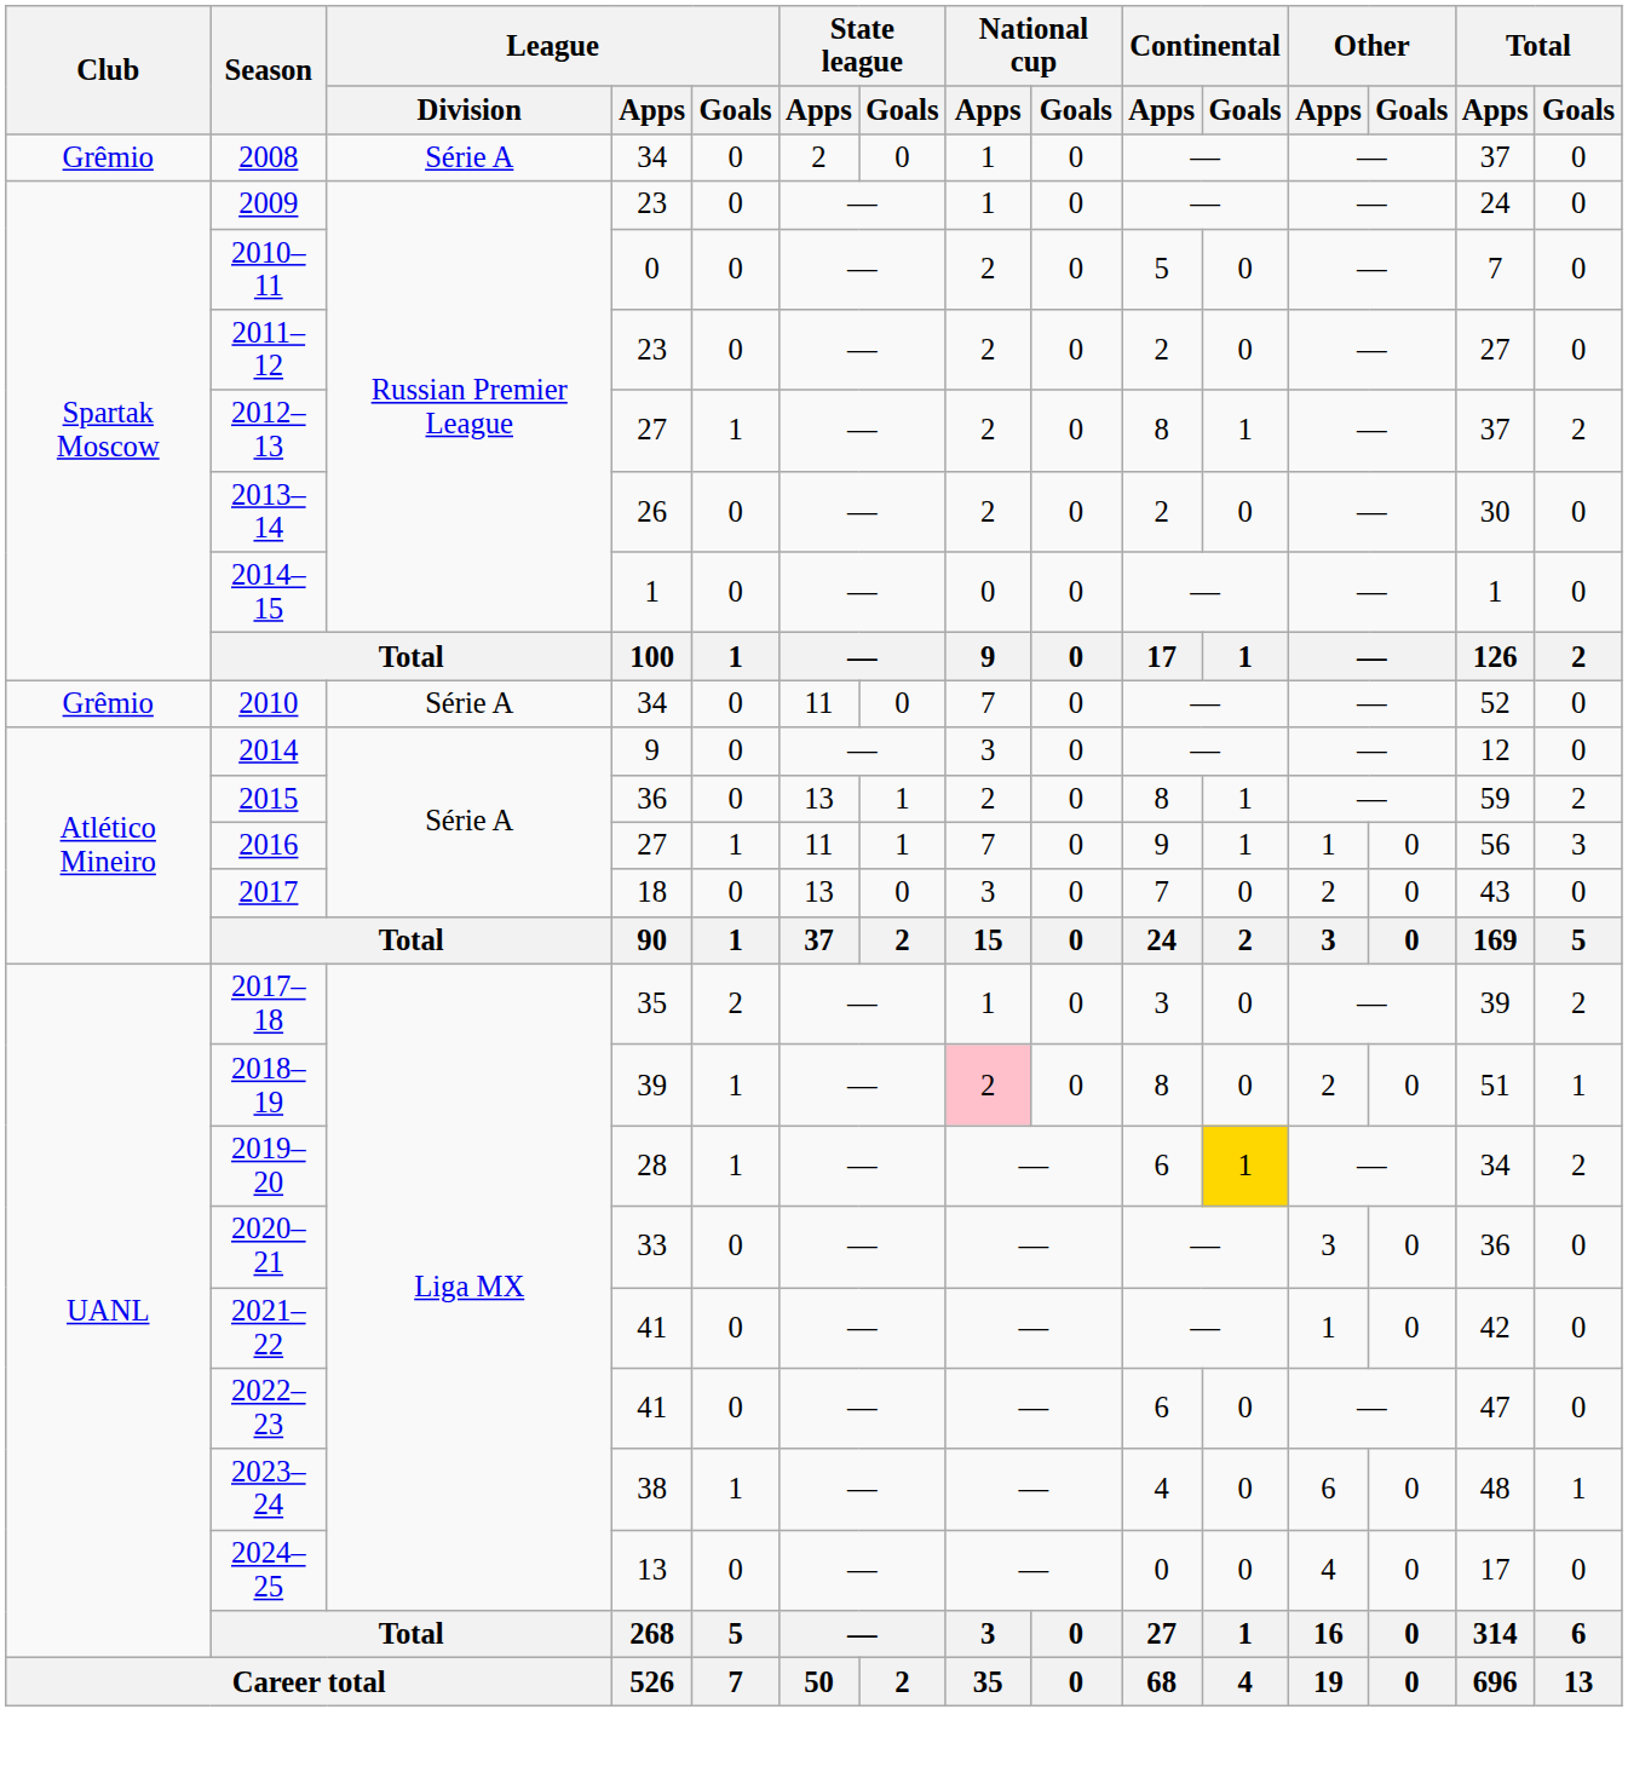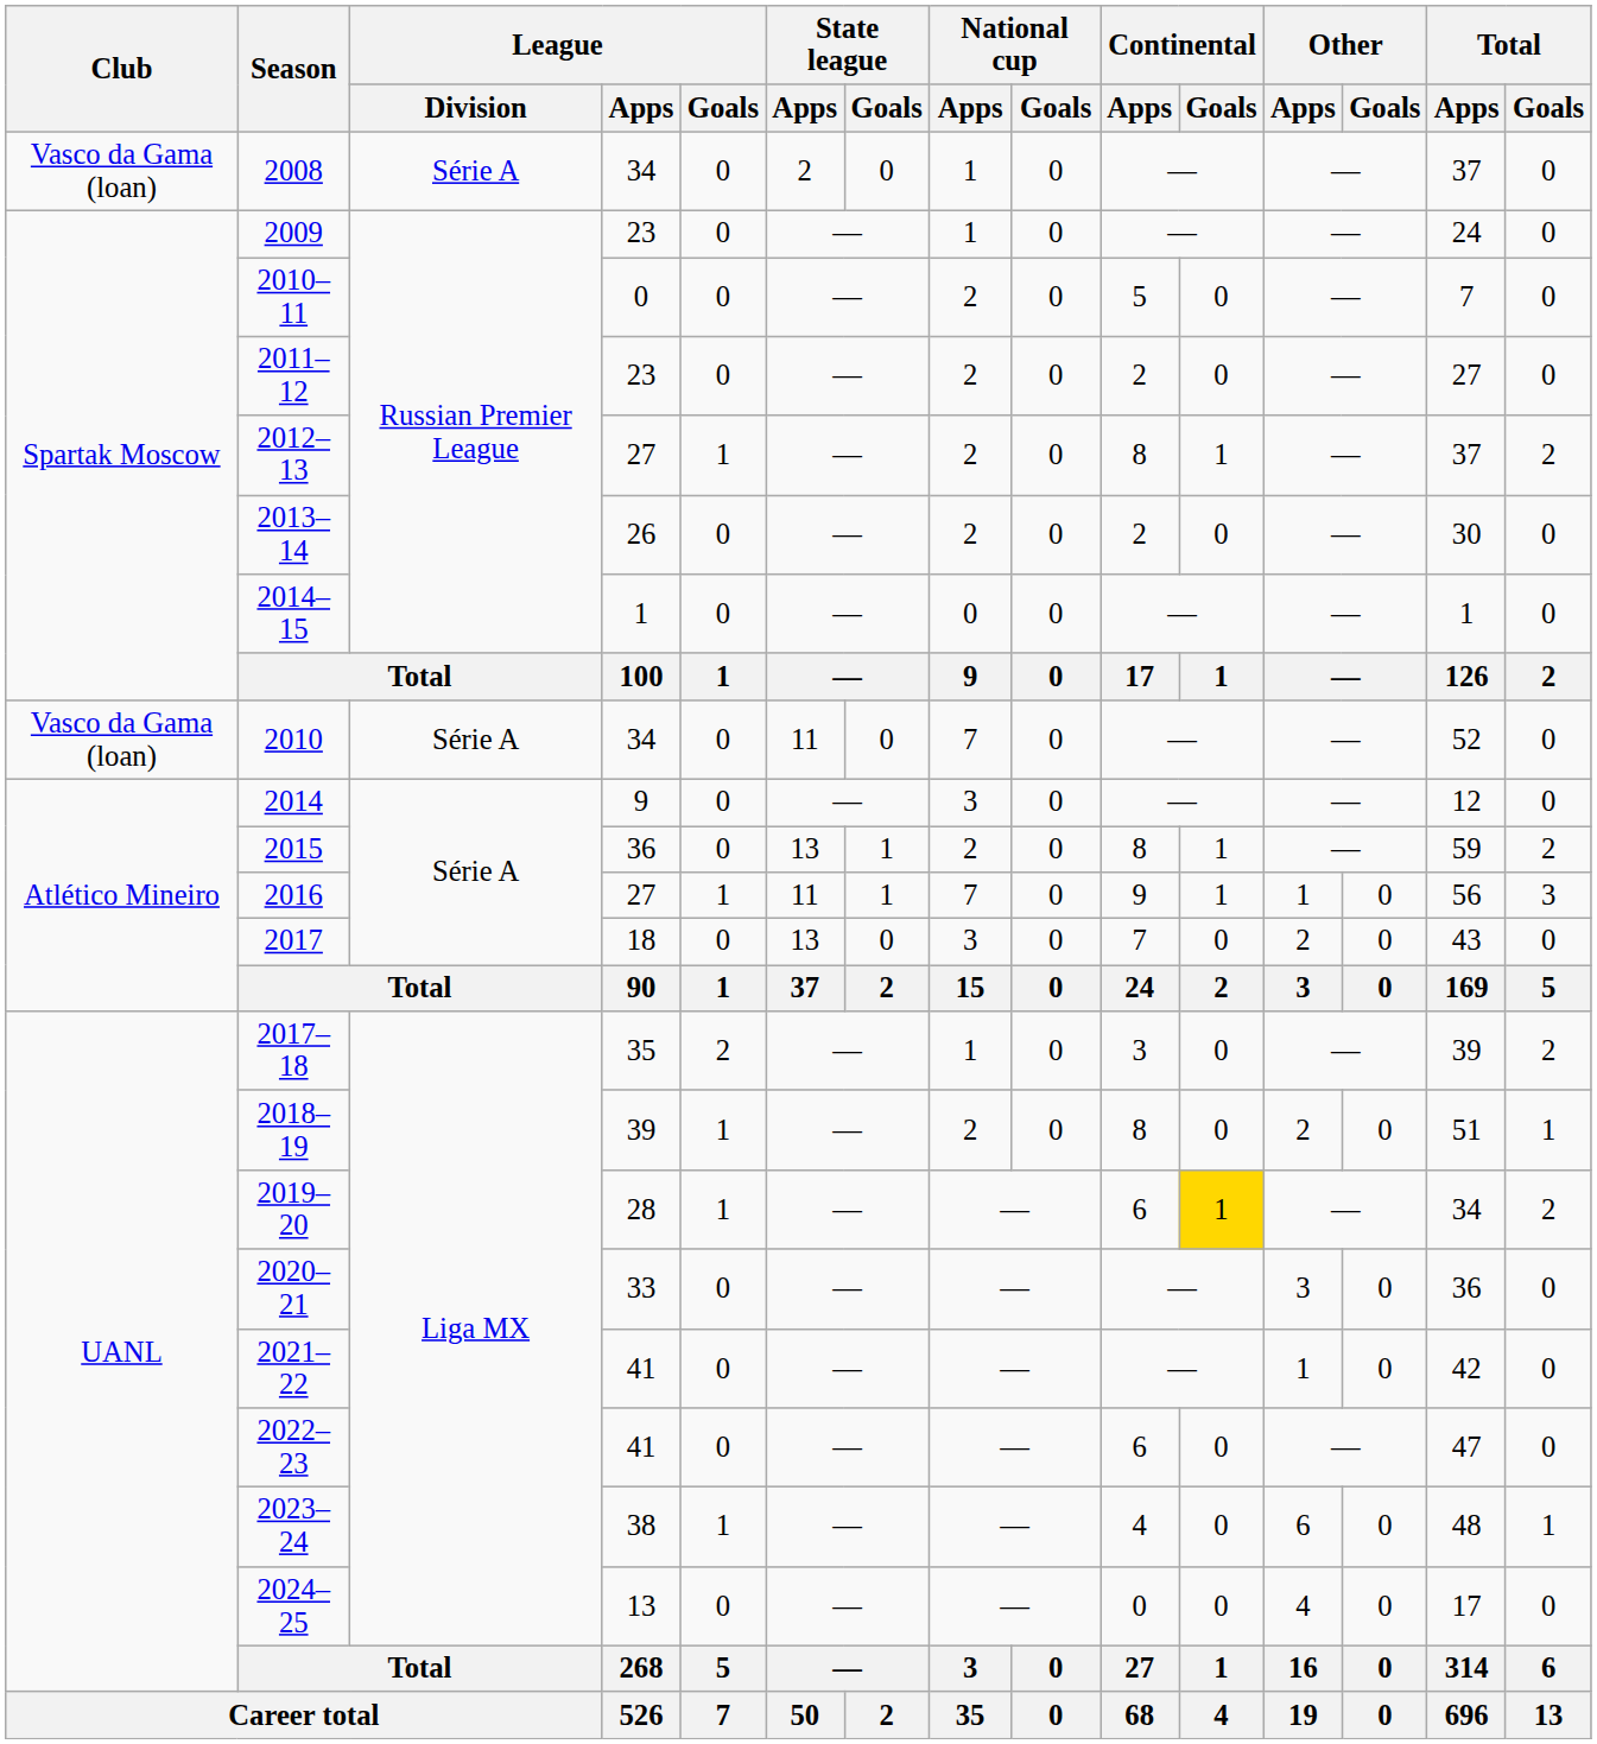2008 | Club: Grêmio -> Vasco da Gama (loan)
2010 | Club: Grêmio -> Vasco da Gama (loan)
2018–19 | National cup / Apps: pink background -> no background
